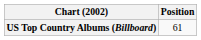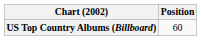US Top Country Albums (Billboard) | Position: 61 -> 60
